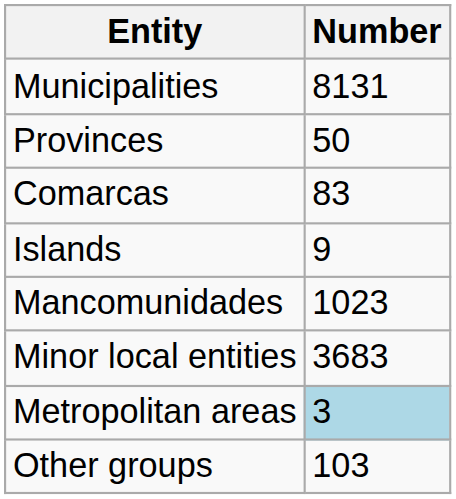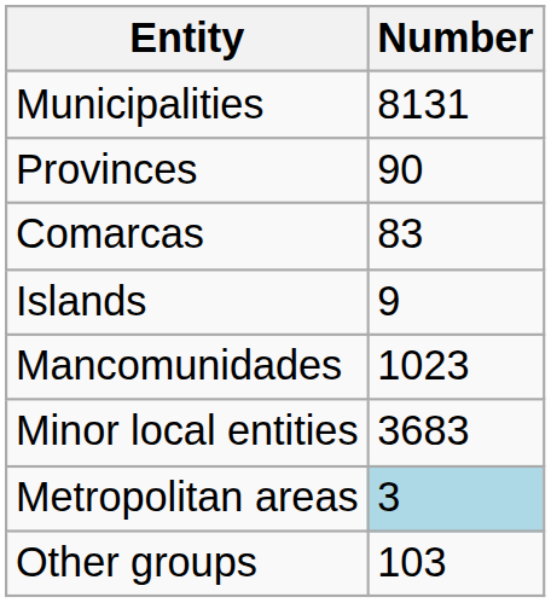Provinces | Number: 50 -> 90
